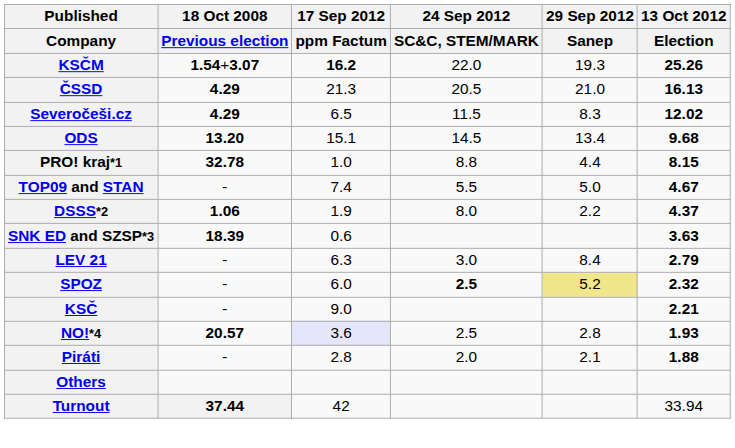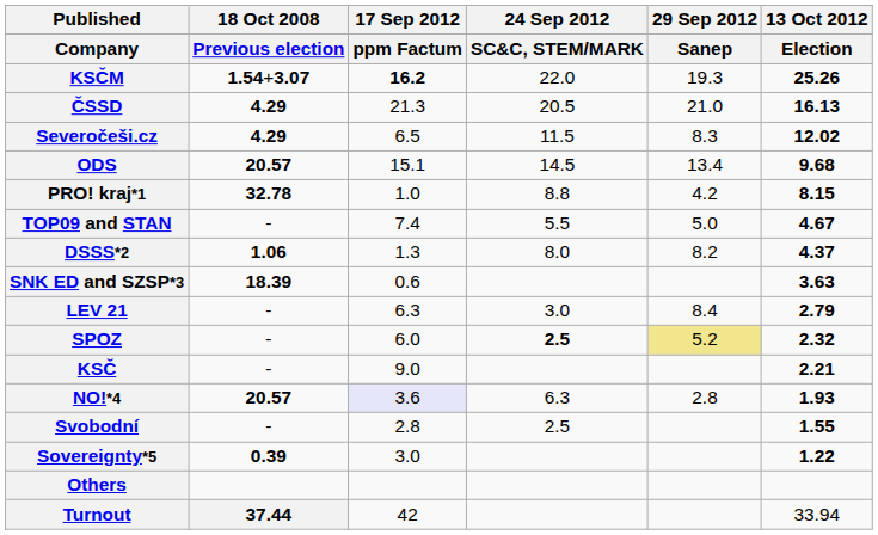ODS | 18 Oct 2008 / Previous election: 13.20 -> 20.57
PRO! kraj*1 | 29 Sep 2012 / Sanep: 4.4 -> 4.2
DSSS*2 | 17 Sep 2012 / ppm Factum: 1.9 -> 1.3
DSSS*2 | 29 Sep 2012 / Sanep: 2.2 -> 8.2
NO!*4 | 24 Sep 2012 / SC&C, STEM/MARK: 2.5 -> 6.3
- row: Piráti | - | 2.8 | 2.0 | 2.1 | 1.88
+ row: Svobodní | - | 2.8 | 2.5 | 1.55
+ row: Sovereignty*5 | 0.39 | 3.0 | 1.22
